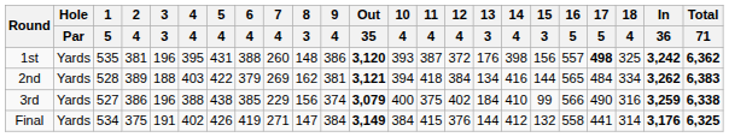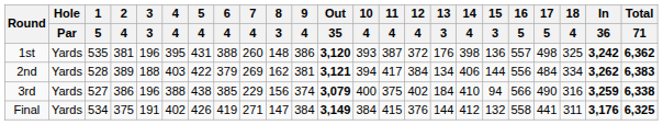1st | 15 / 3: 156 -> 136
1st | 17 / 5: bold -> normal
2nd | 11 / 4: 418 -> 417
2nd | 14 / 4: 416 -> 406
2nd | 16 / 5: 565 -> 556
3rd | 15 / 3: 99 -> 94
Final | 18 / 4: 314 -> 311
